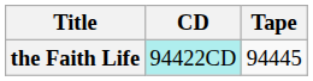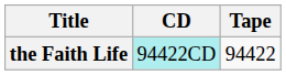the Faith Life | Tape: 94445 -> 94422
